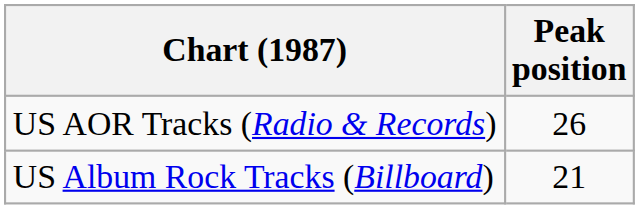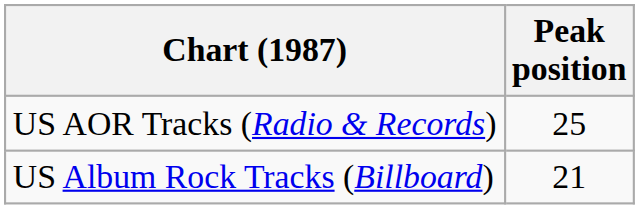US AOR Tracks (Radio & Records) | Peak position: 26 -> 25
